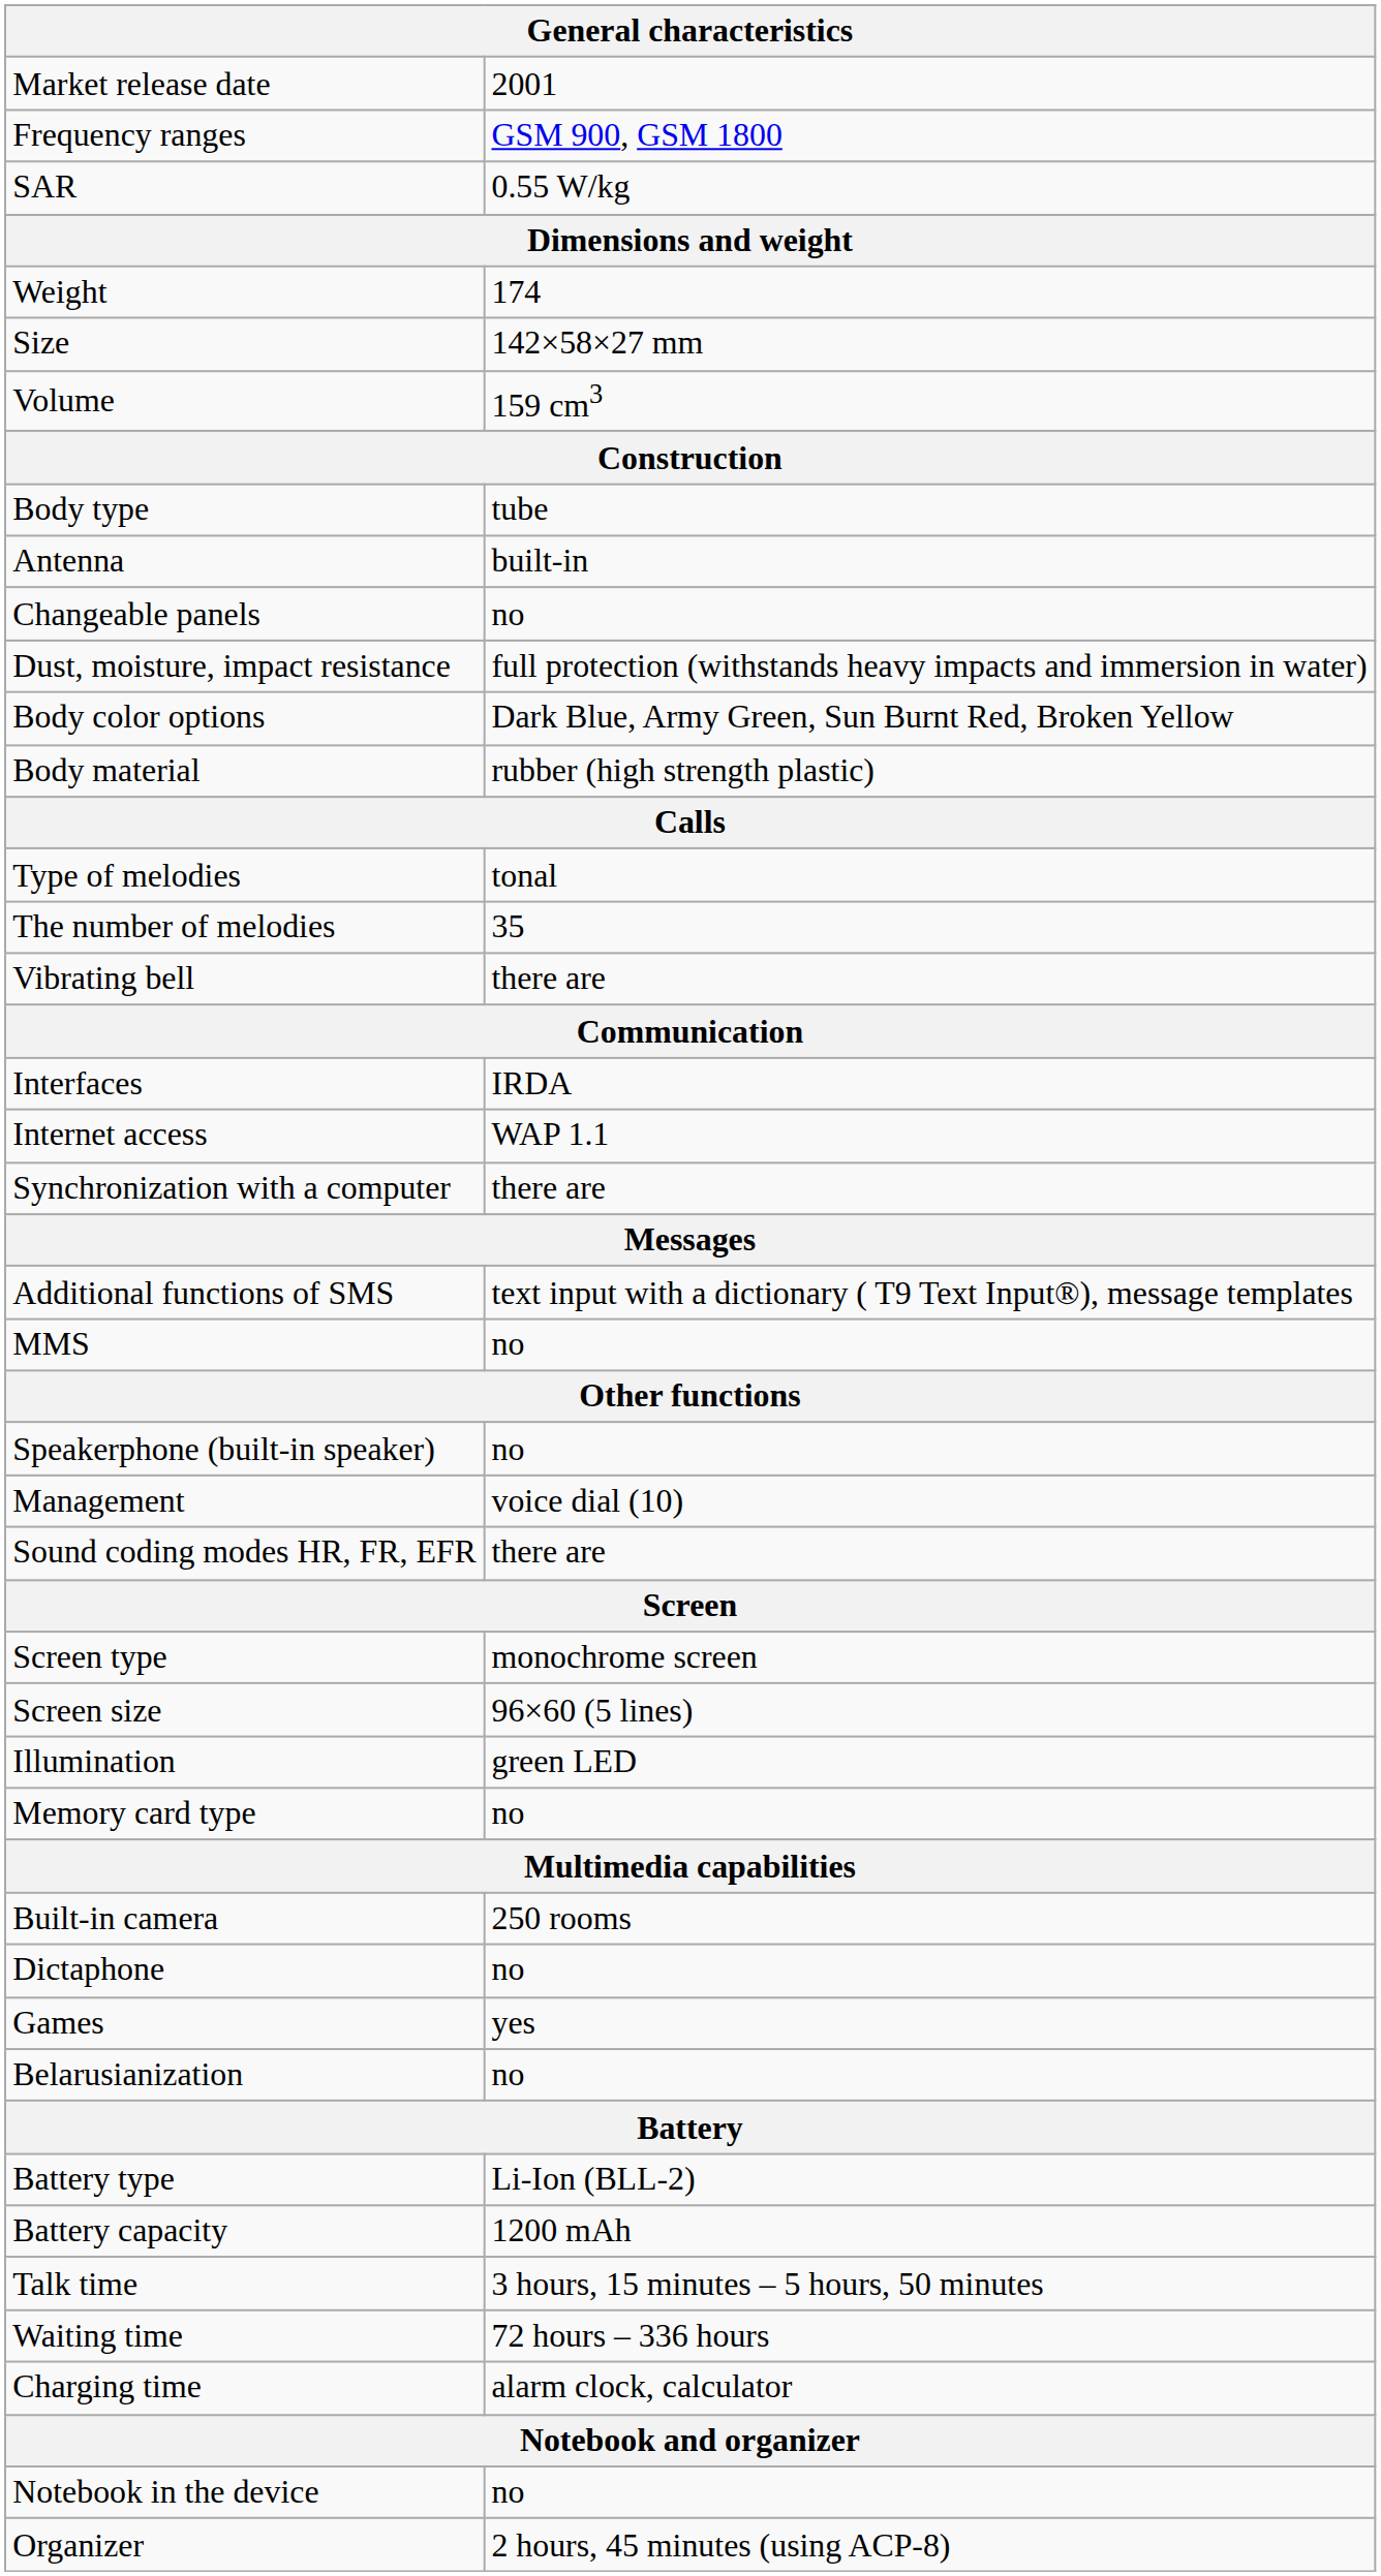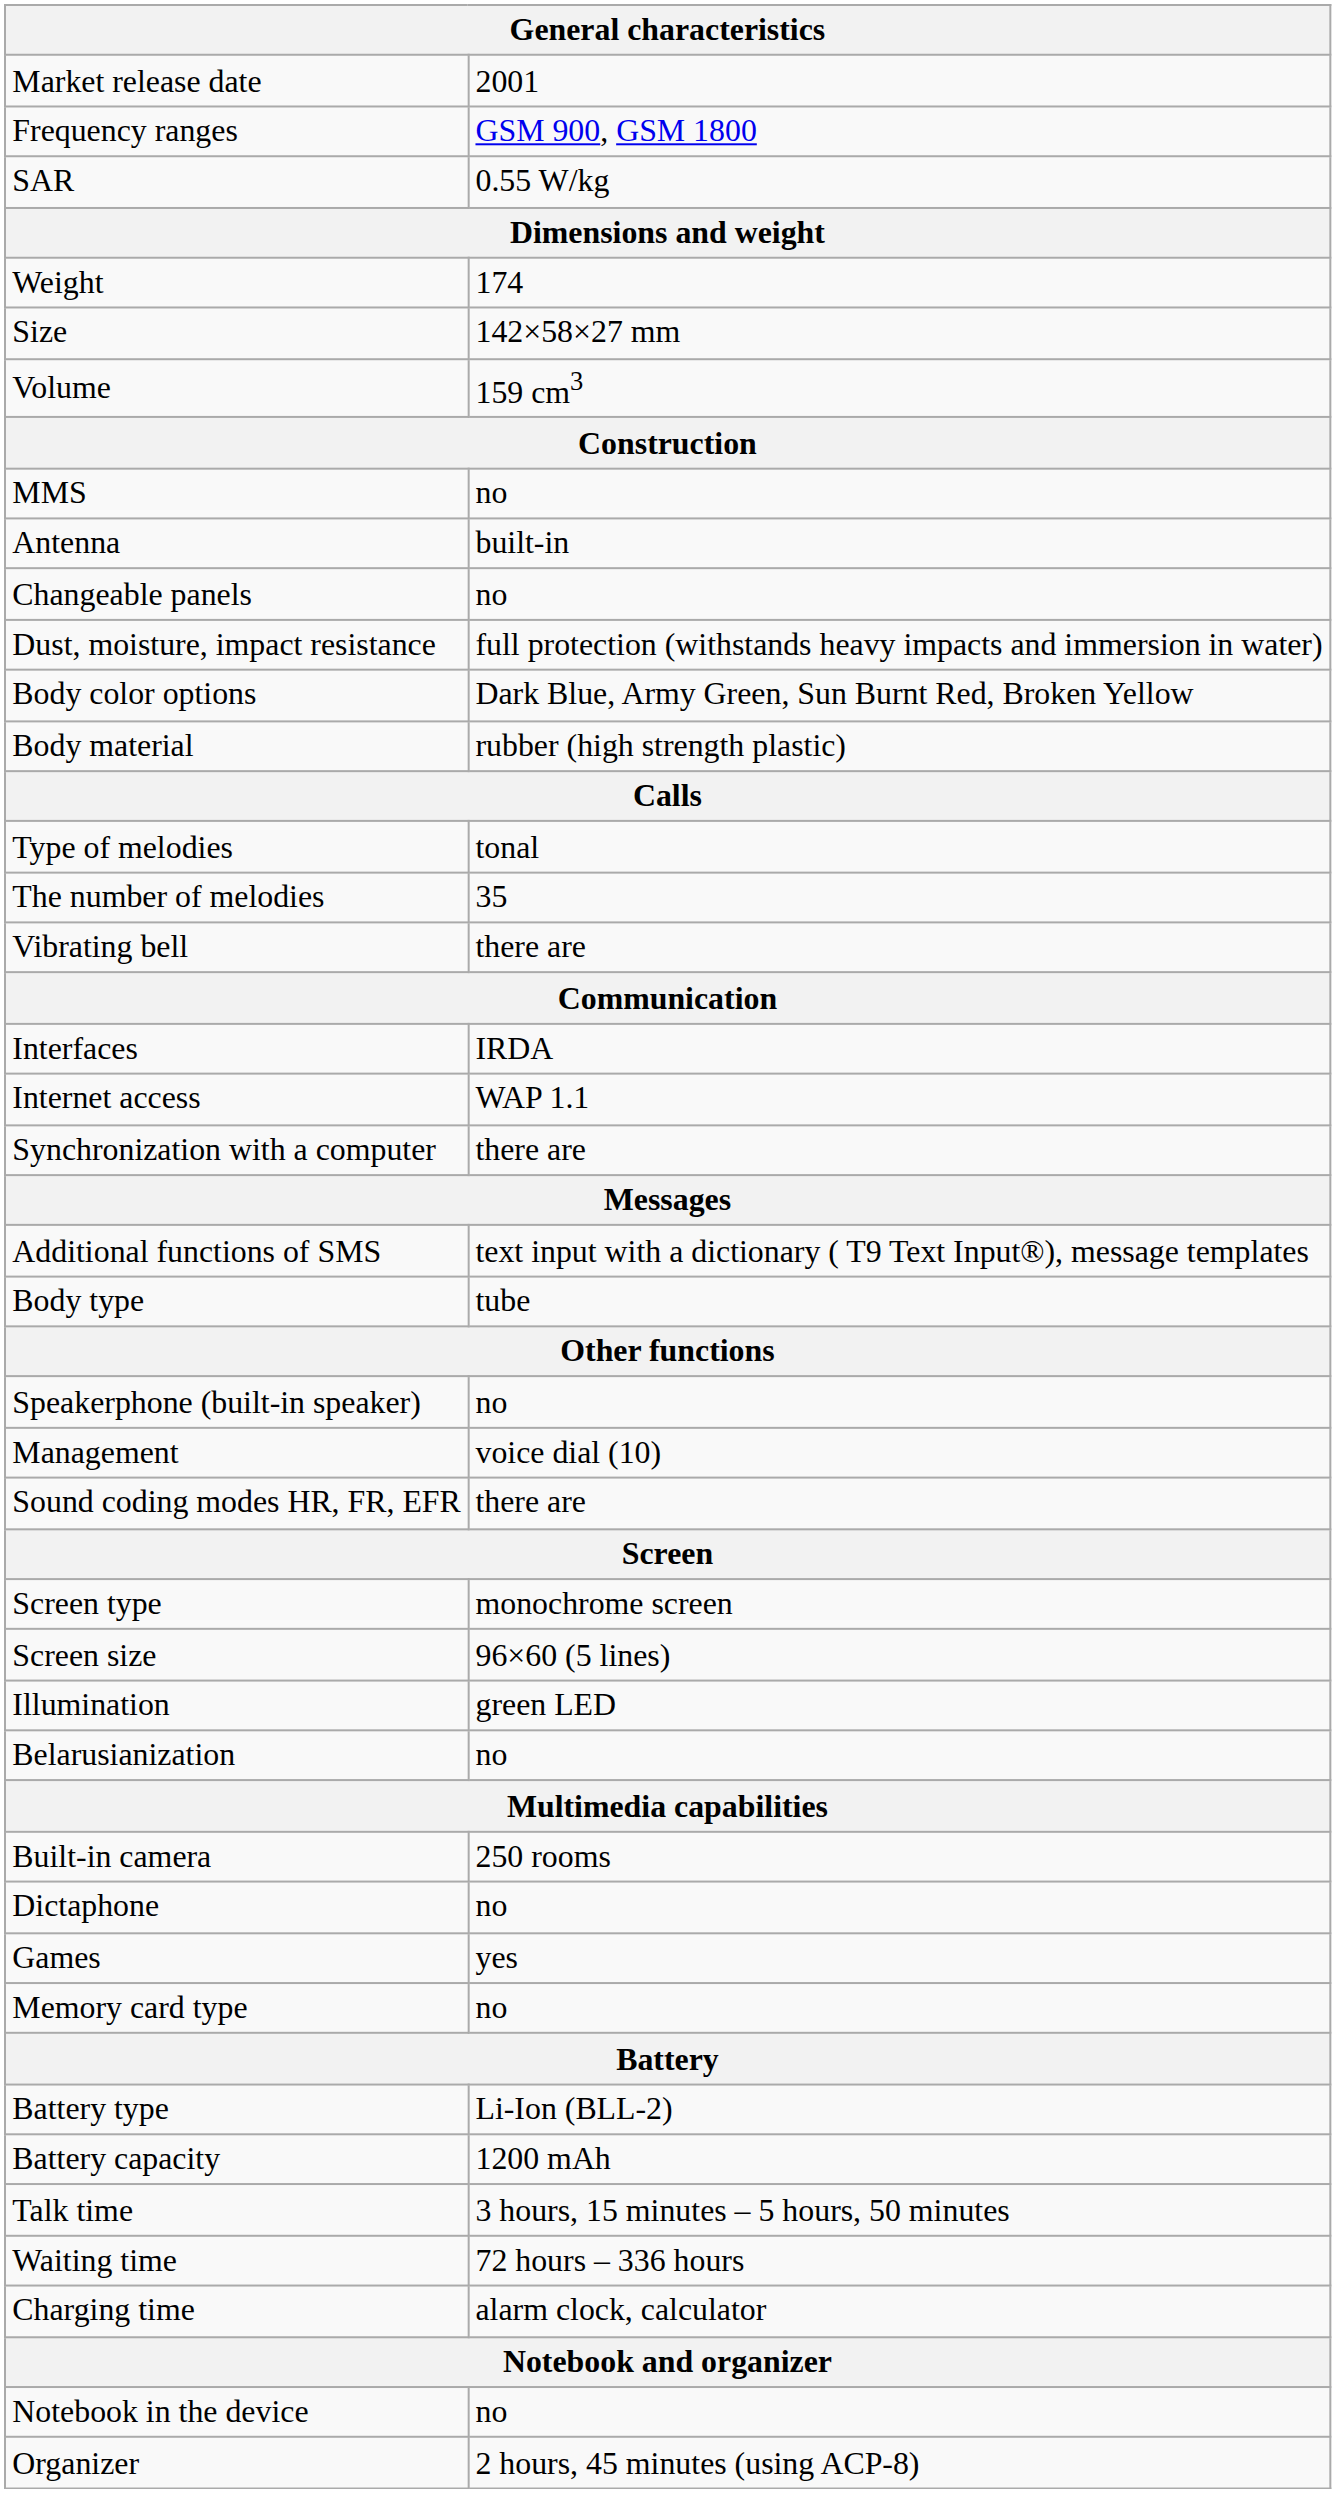rows swapped: Body type <-> MMS
rows swapped: Belarusianization <-> Memory card type
